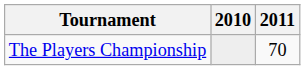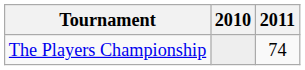The Players Championship | 2011: 70 -> 74
